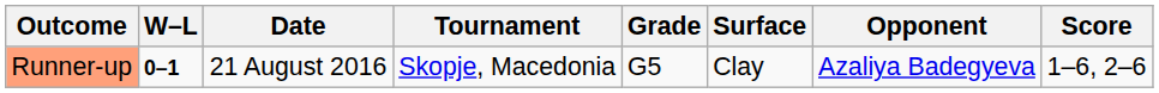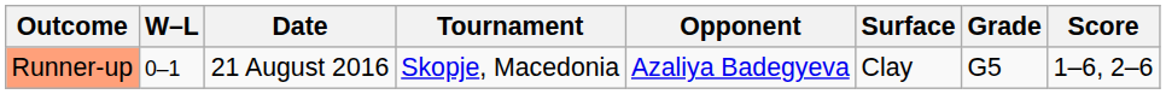columns swapped: Grade <-> Opponent
Runner-up | W–L: bold -> normal
